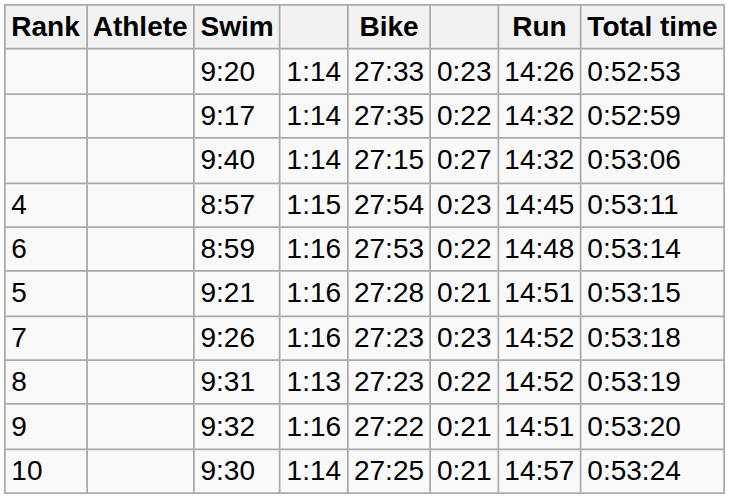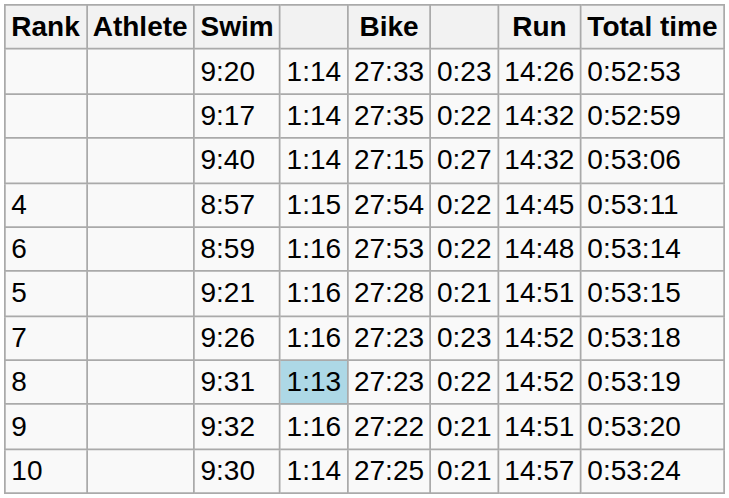8:57 | column 6: 0:23 -> 0:22
9:31 | column 4: no background -> lightblue background
